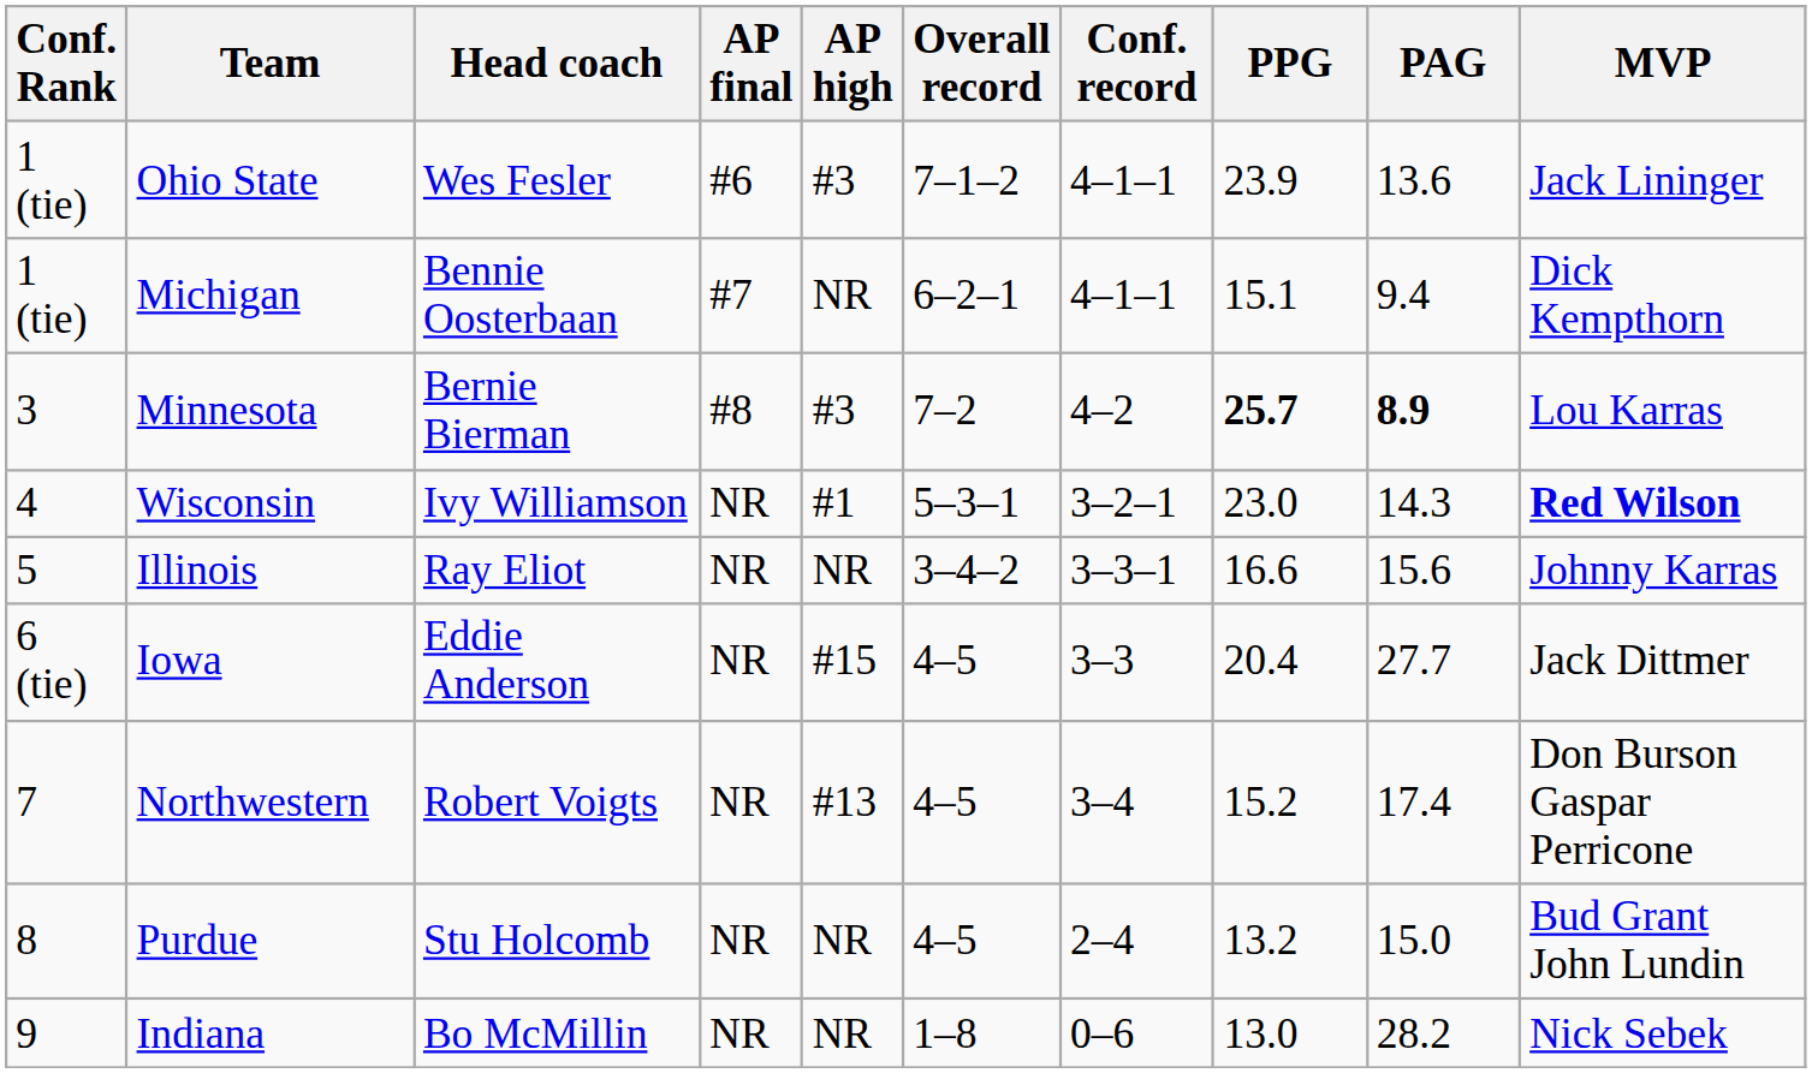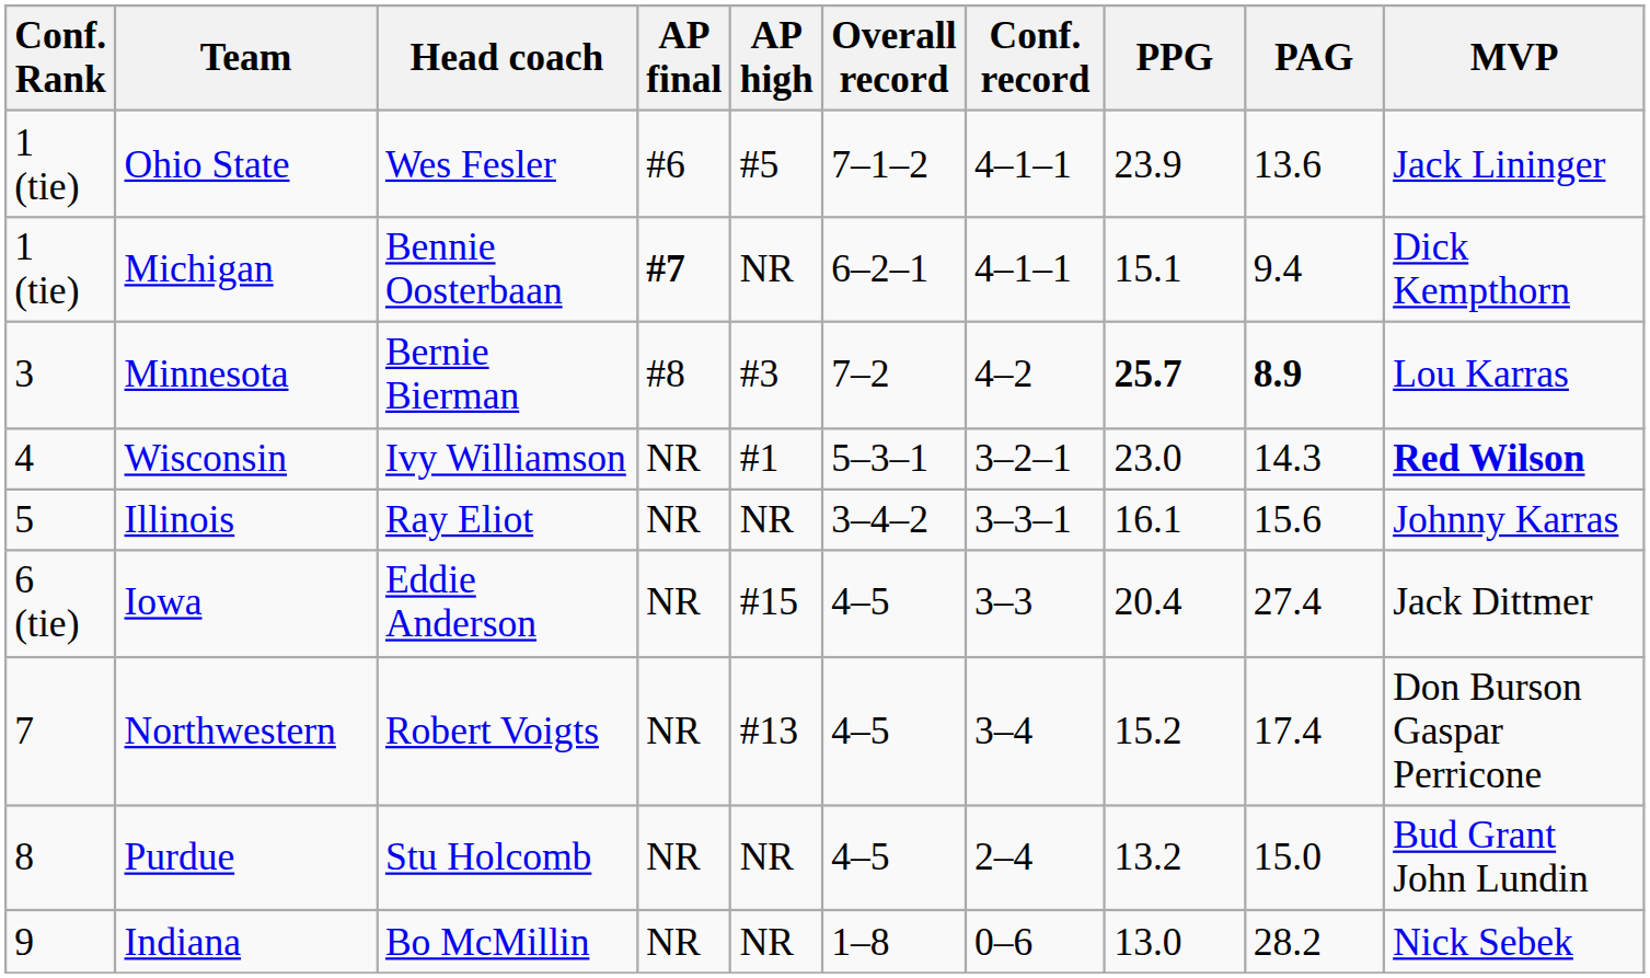Ohio State | AP high: #3 -> #5
Michigan | AP final: normal -> bold
Illinois | PPG: 16.6 -> 16.1
Iowa | PAG: 27.7 -> 27.4
